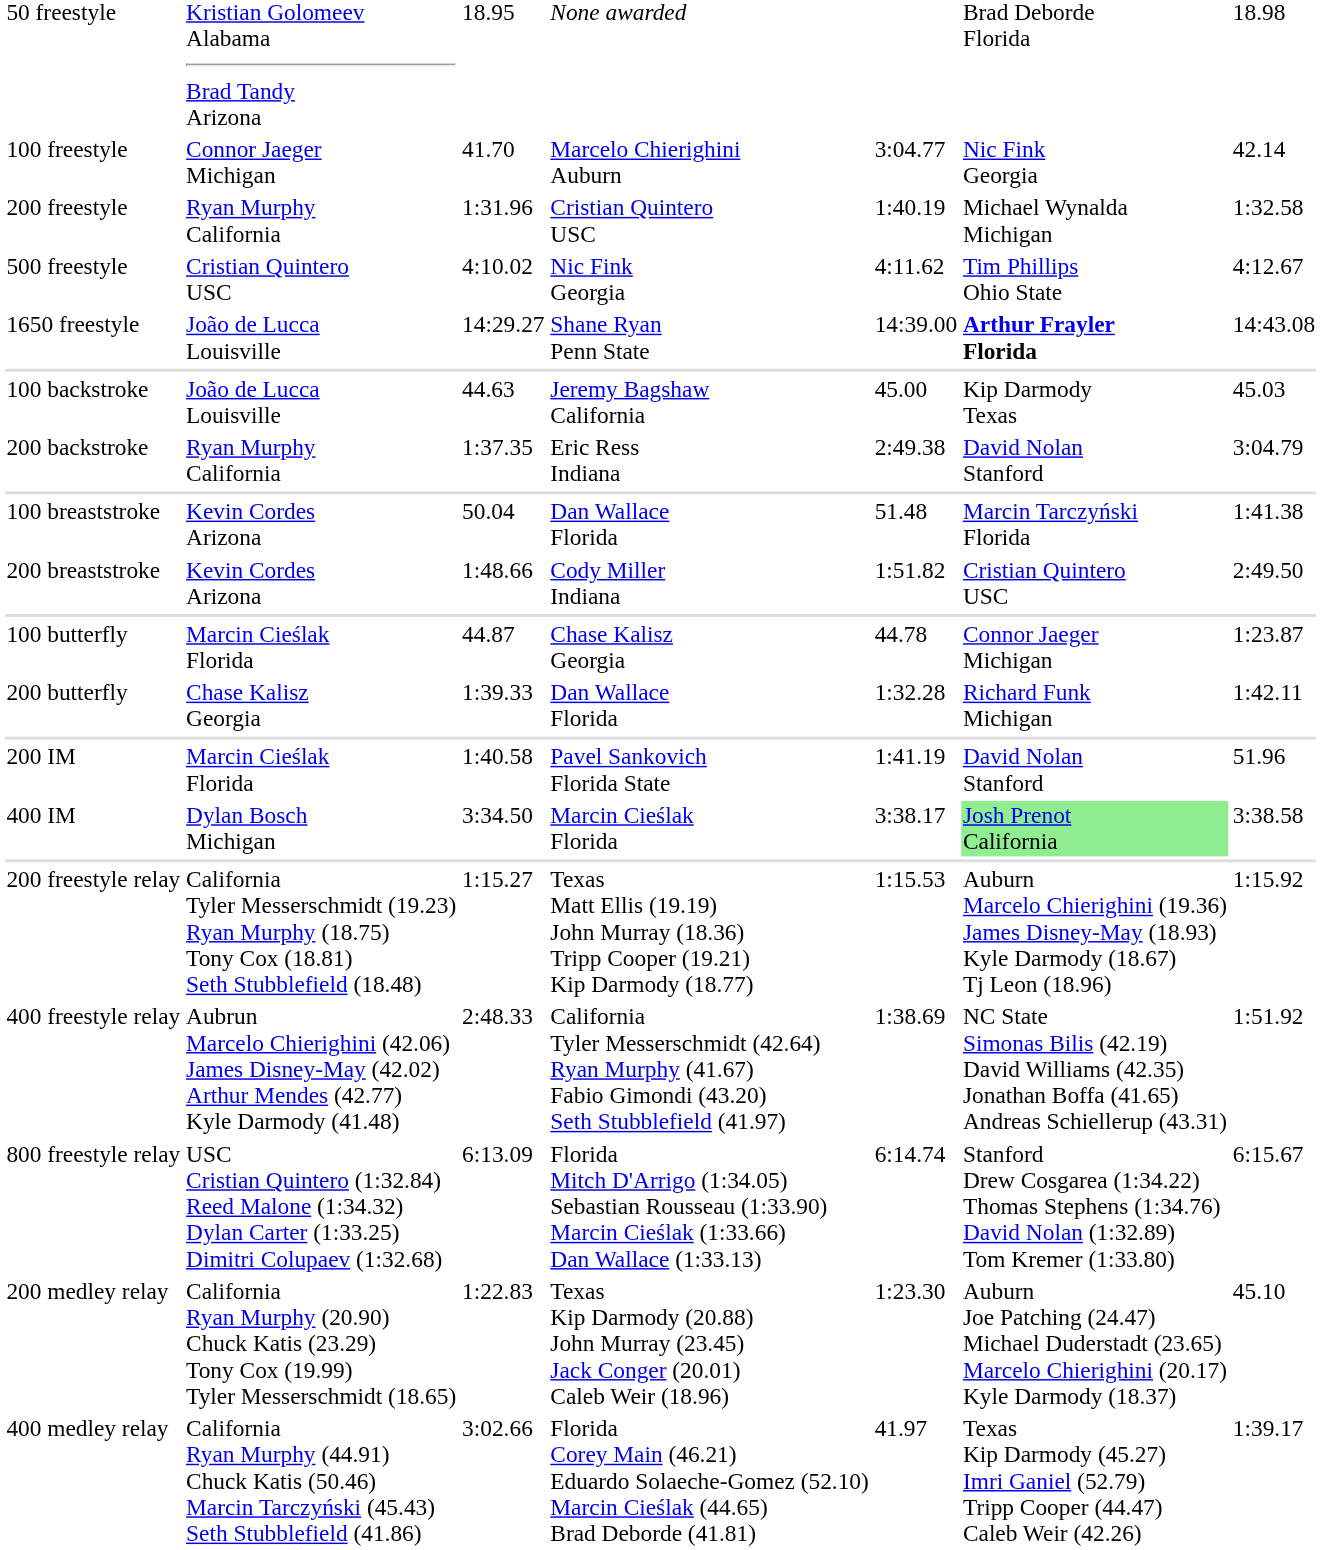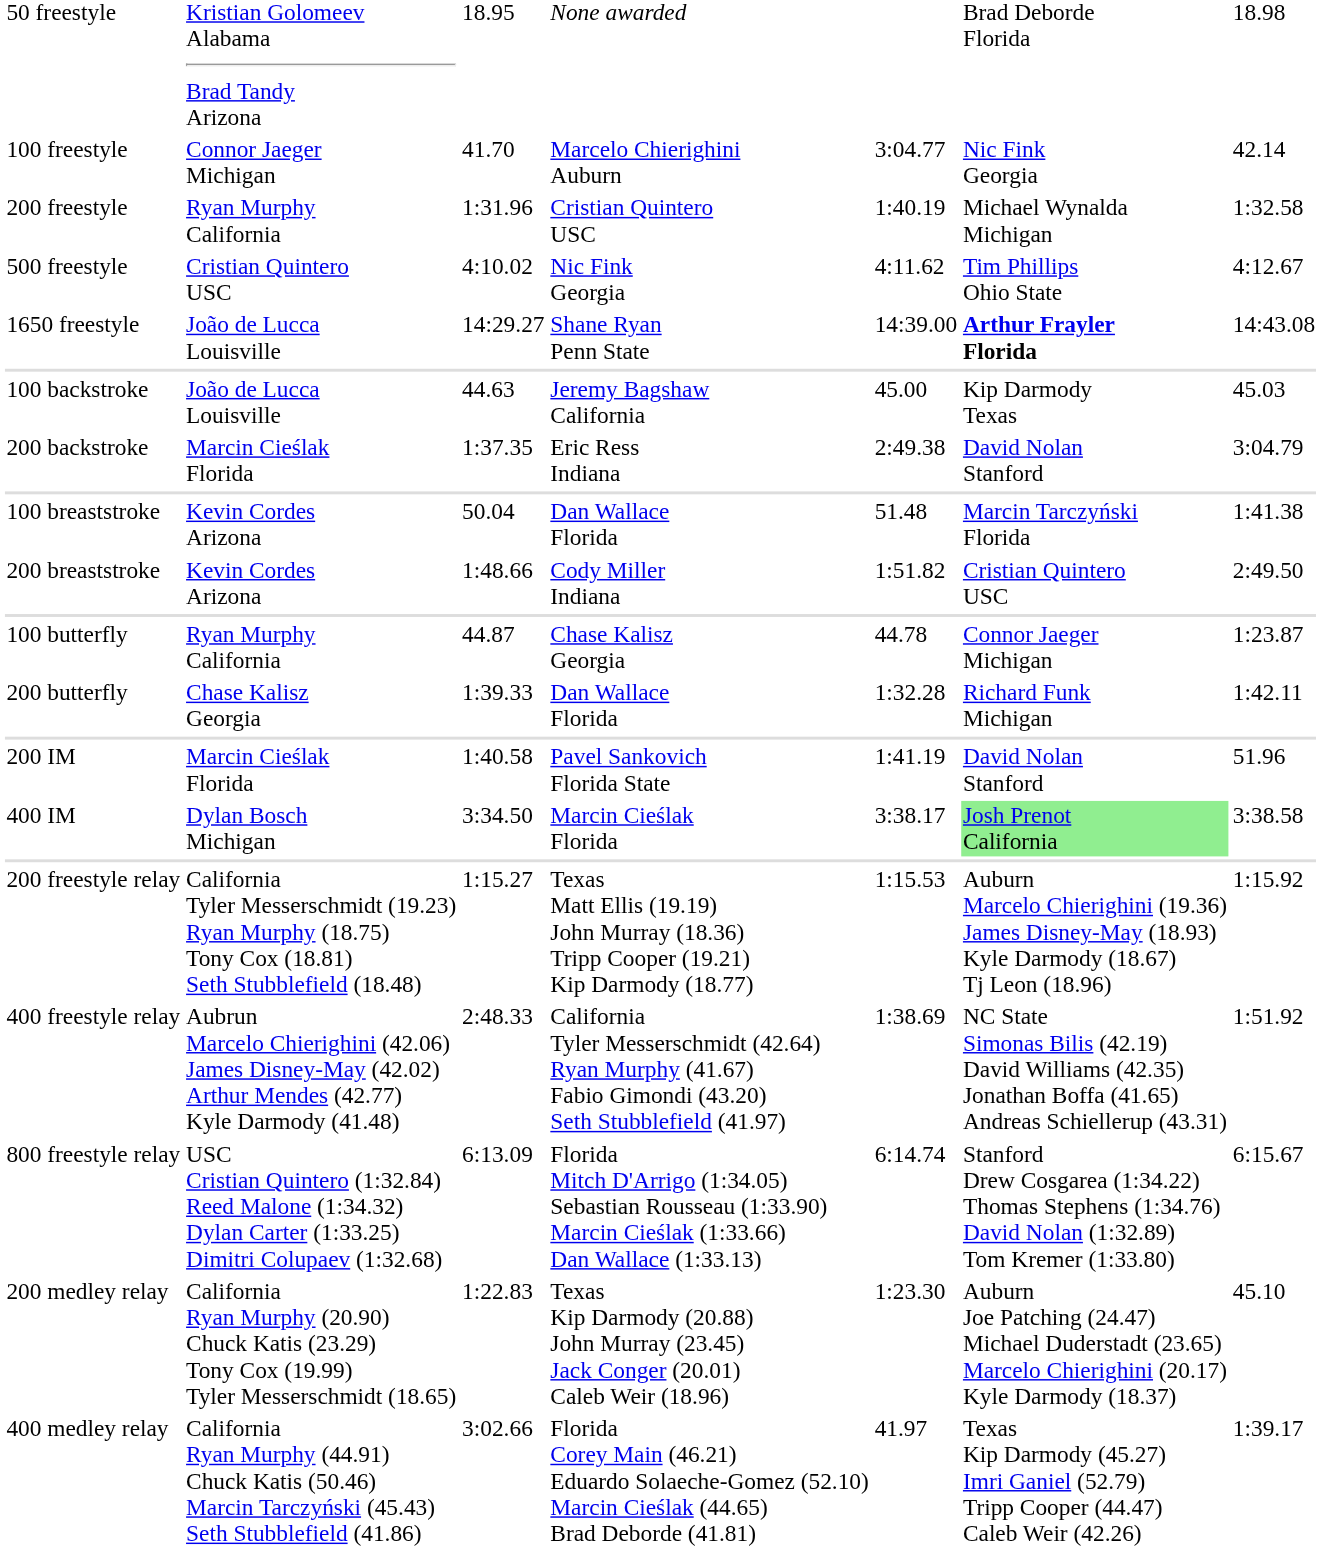200 backstroke | column 2: Ryan Murphy California -> Marcin Cieślak Florida
100 butterfly | column 2: Marcin Cieślak Florida -> Ryan Murphy California
